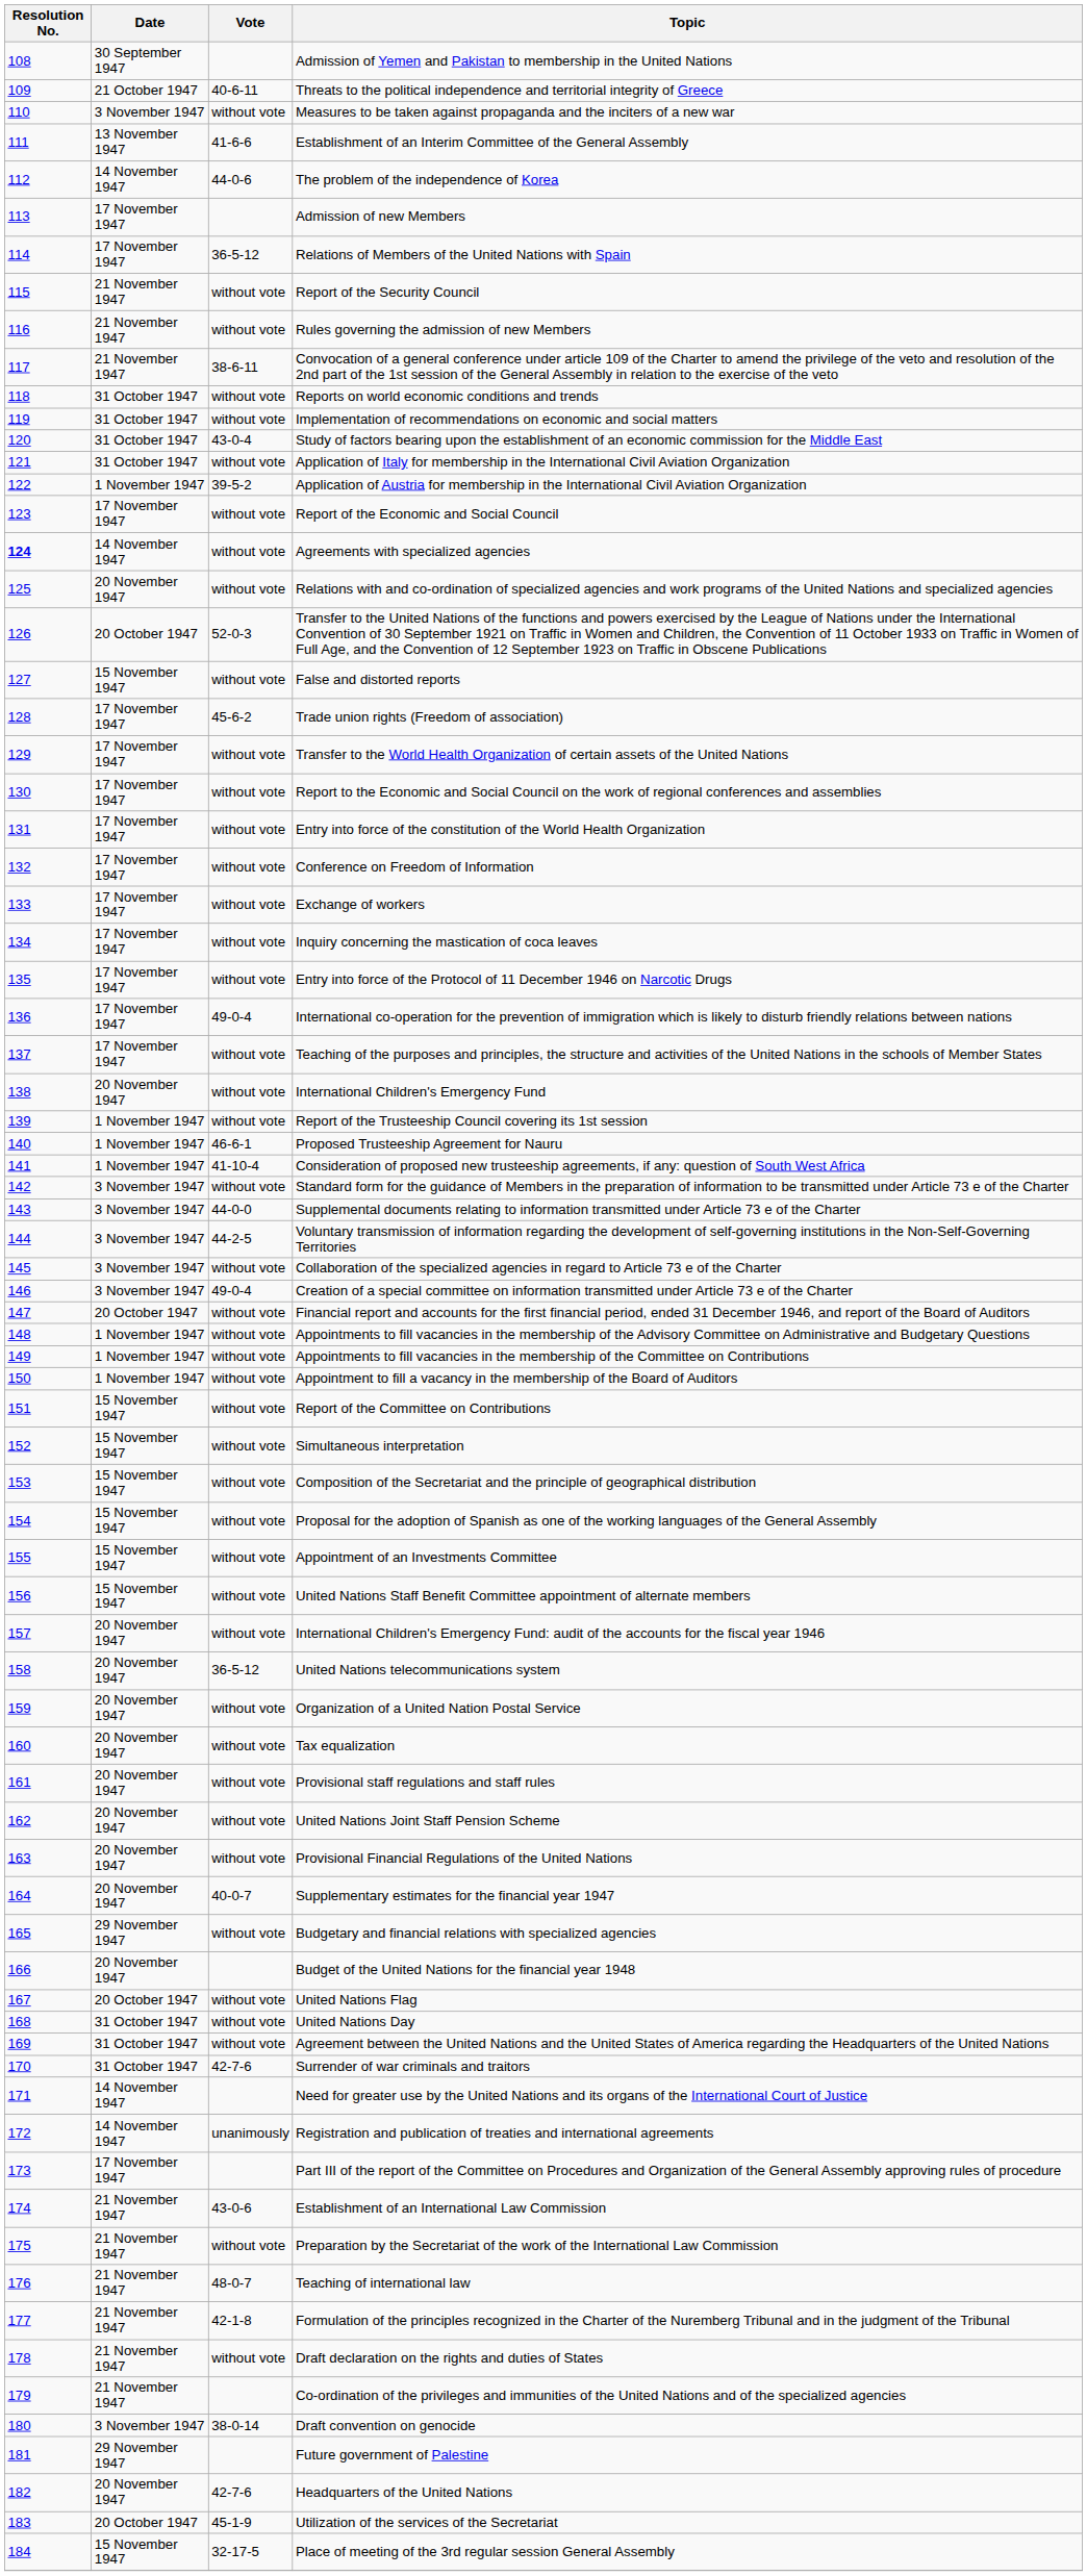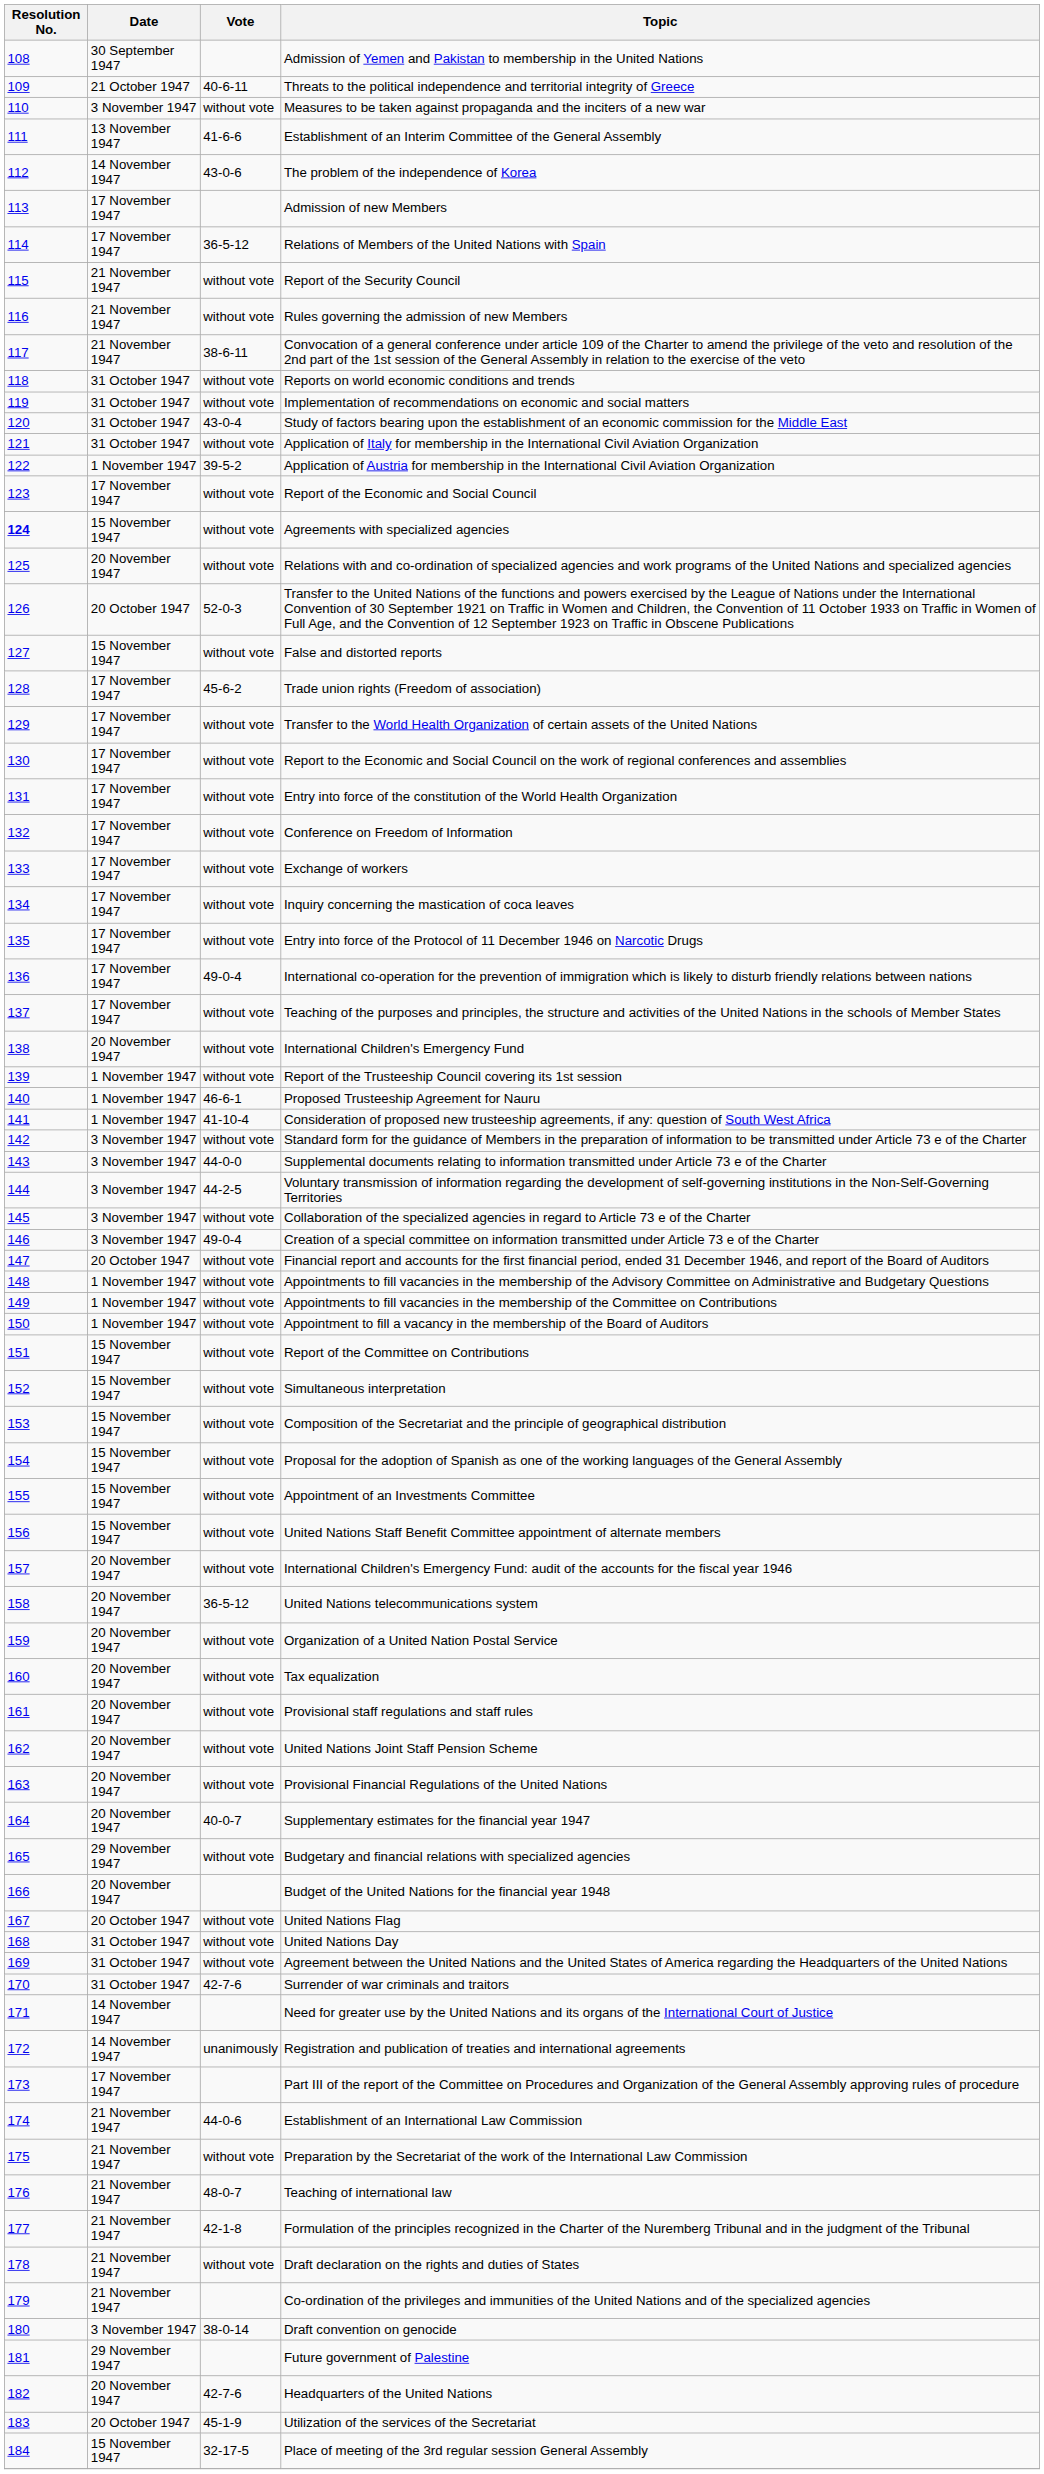The problem of the independence of Korea | Vote: 44-0-6 -> 43-0-6
Agreements with specialized agencies | Date: 14 November 1947 -> 15 November 1947
Establishment of an International Law Commission | Vote: 43-0-6 -> 44-0-6
